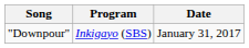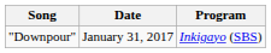columns swapped: Program <-> Date
